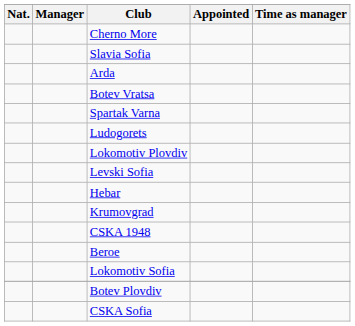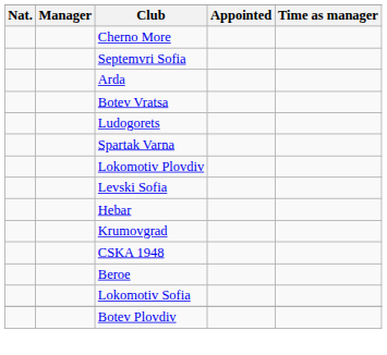- row: Slavia Sofia
+ row: Septemvri Sofia
rows swapped: Ludogorets <-> Spartak Varna
- row: CSKA Sofia
